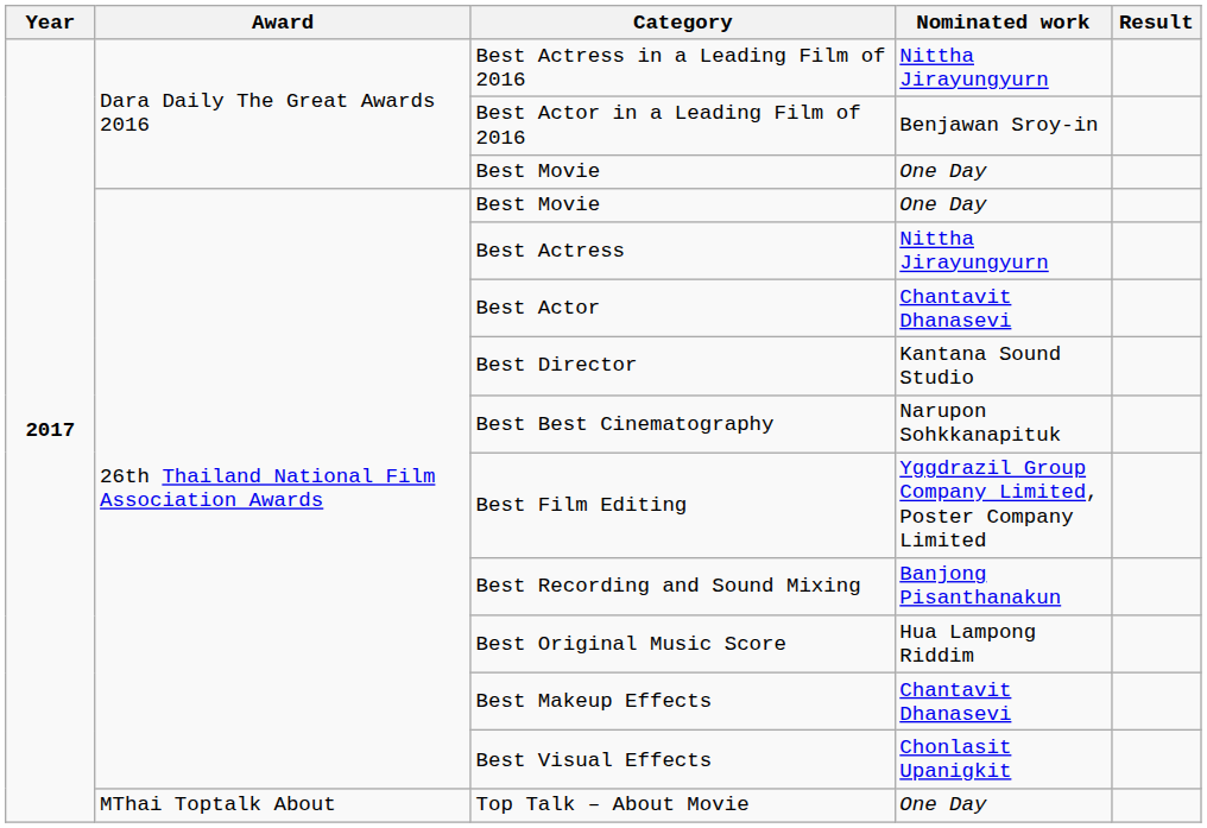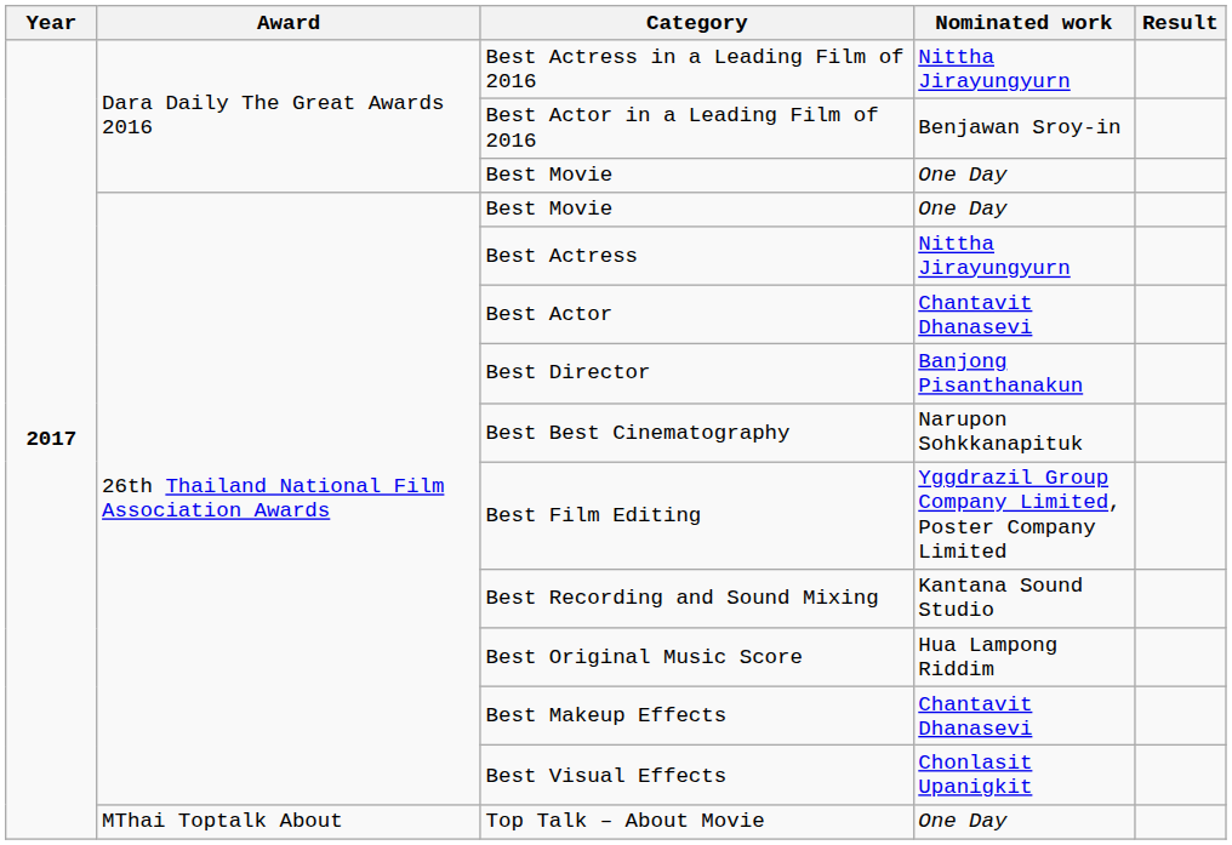Best Director | Nominated work: Kantana Sound Studio -> Banjong Pisanthanakun
Best Recording and Sound Mixing | Nominated work: Banjong Pisanthanakun -> Kantana Sound Studio
